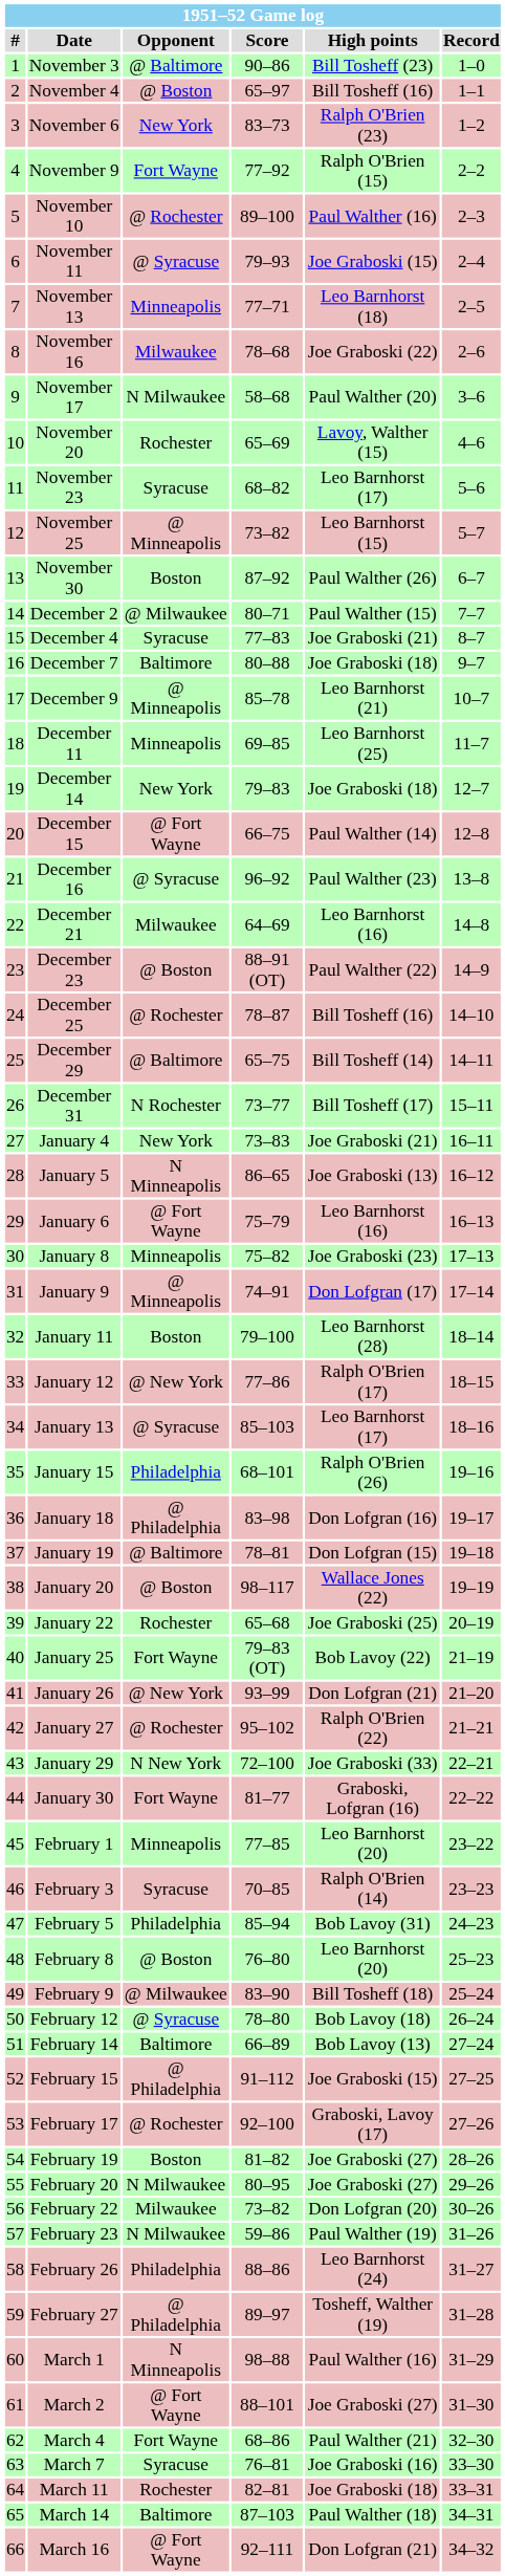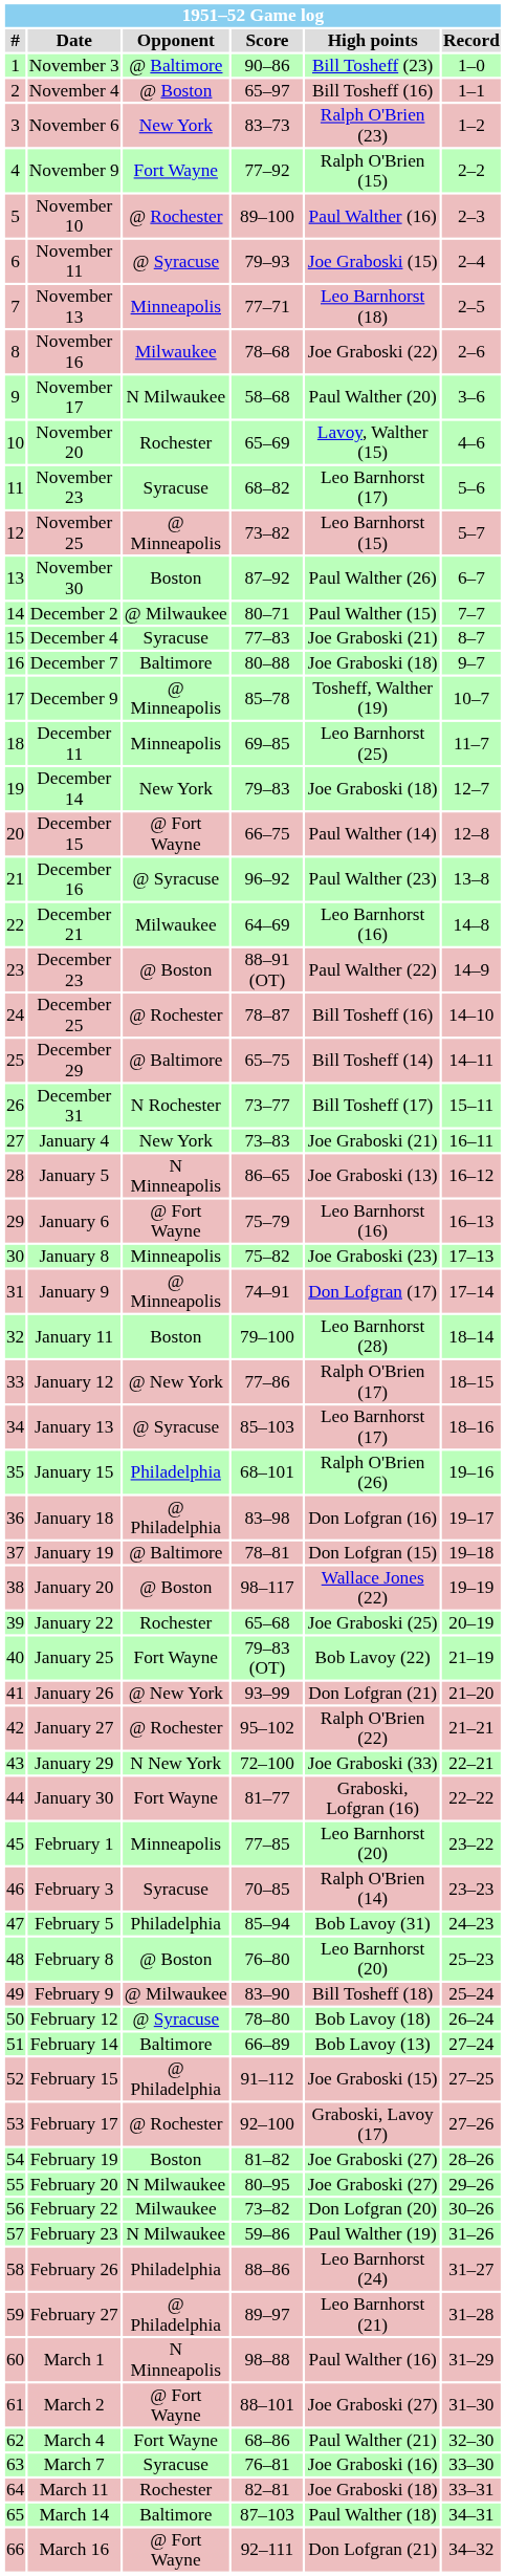December 9 | High points: Leo Barnhorst (21) -> Tosheff, Walther (19)
February 27 | High points: Tosheff, Walther (19) -> Leo Barnhorst (21)
